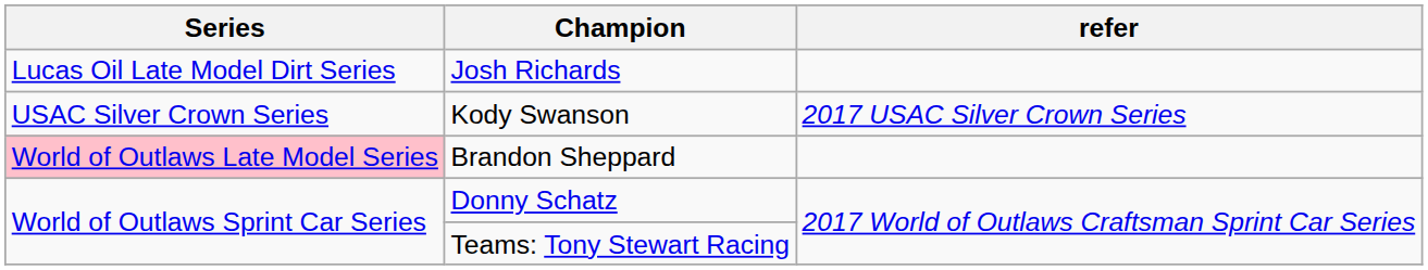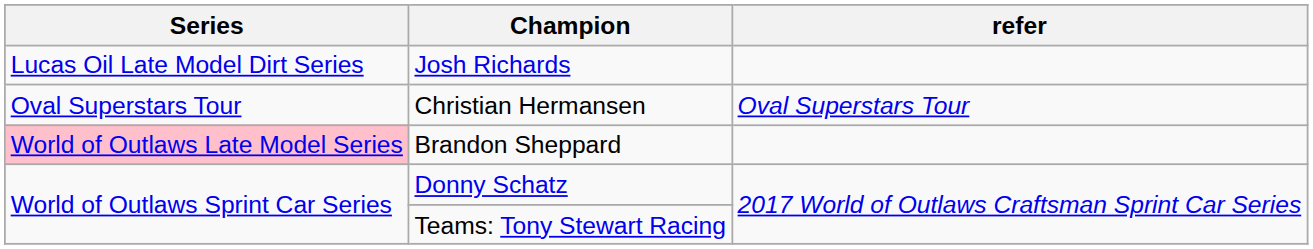+ row: Oval Superstars Tour | Christian Hermansen | Oval Superstars Tour
- row: USAC Silver Crown Series | Kody Swanson | 2017 USAC Silver Crown Series
